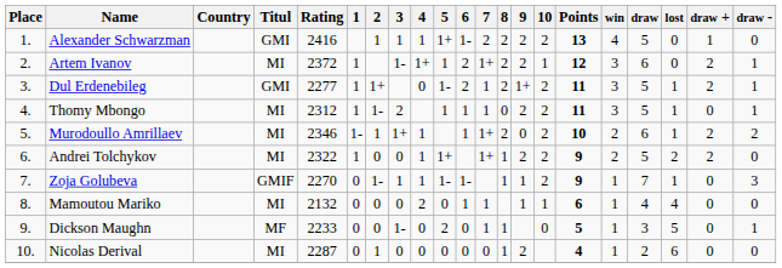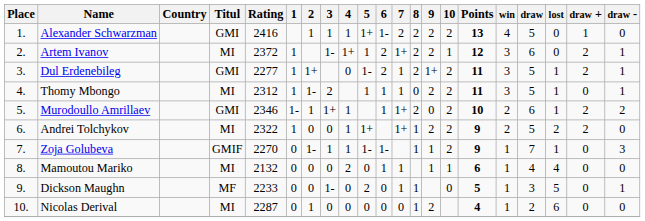Murodoullo Amrillaev | Titul: MI -> GMI
